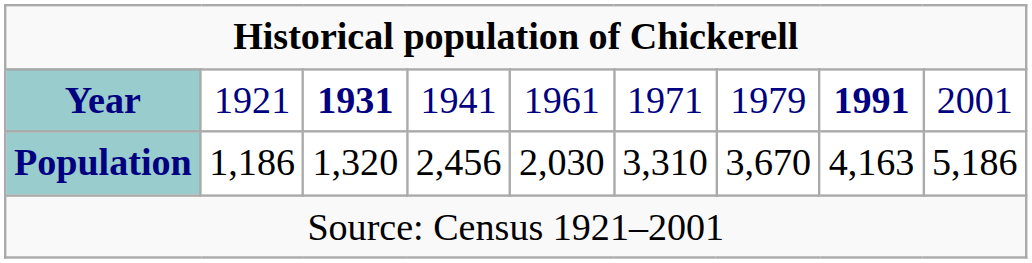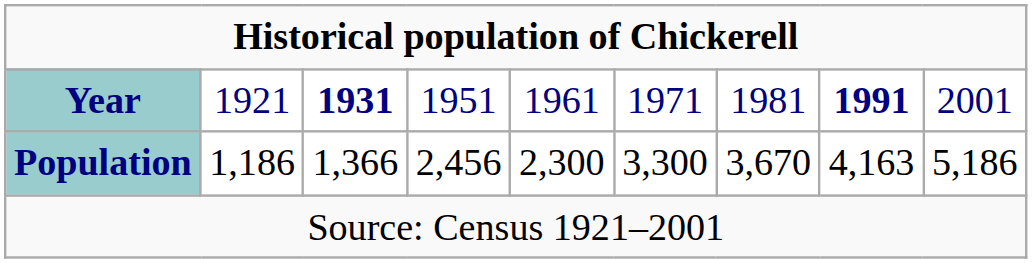Year | column 4: 1941 -> 1951
Year | column 7: 1979 -> 1981
Population | column 3: 1,320 -> 1,366
Population | column 5: 2,030 -> 2,300
Population | column 6: 3,310 -> 3,300
